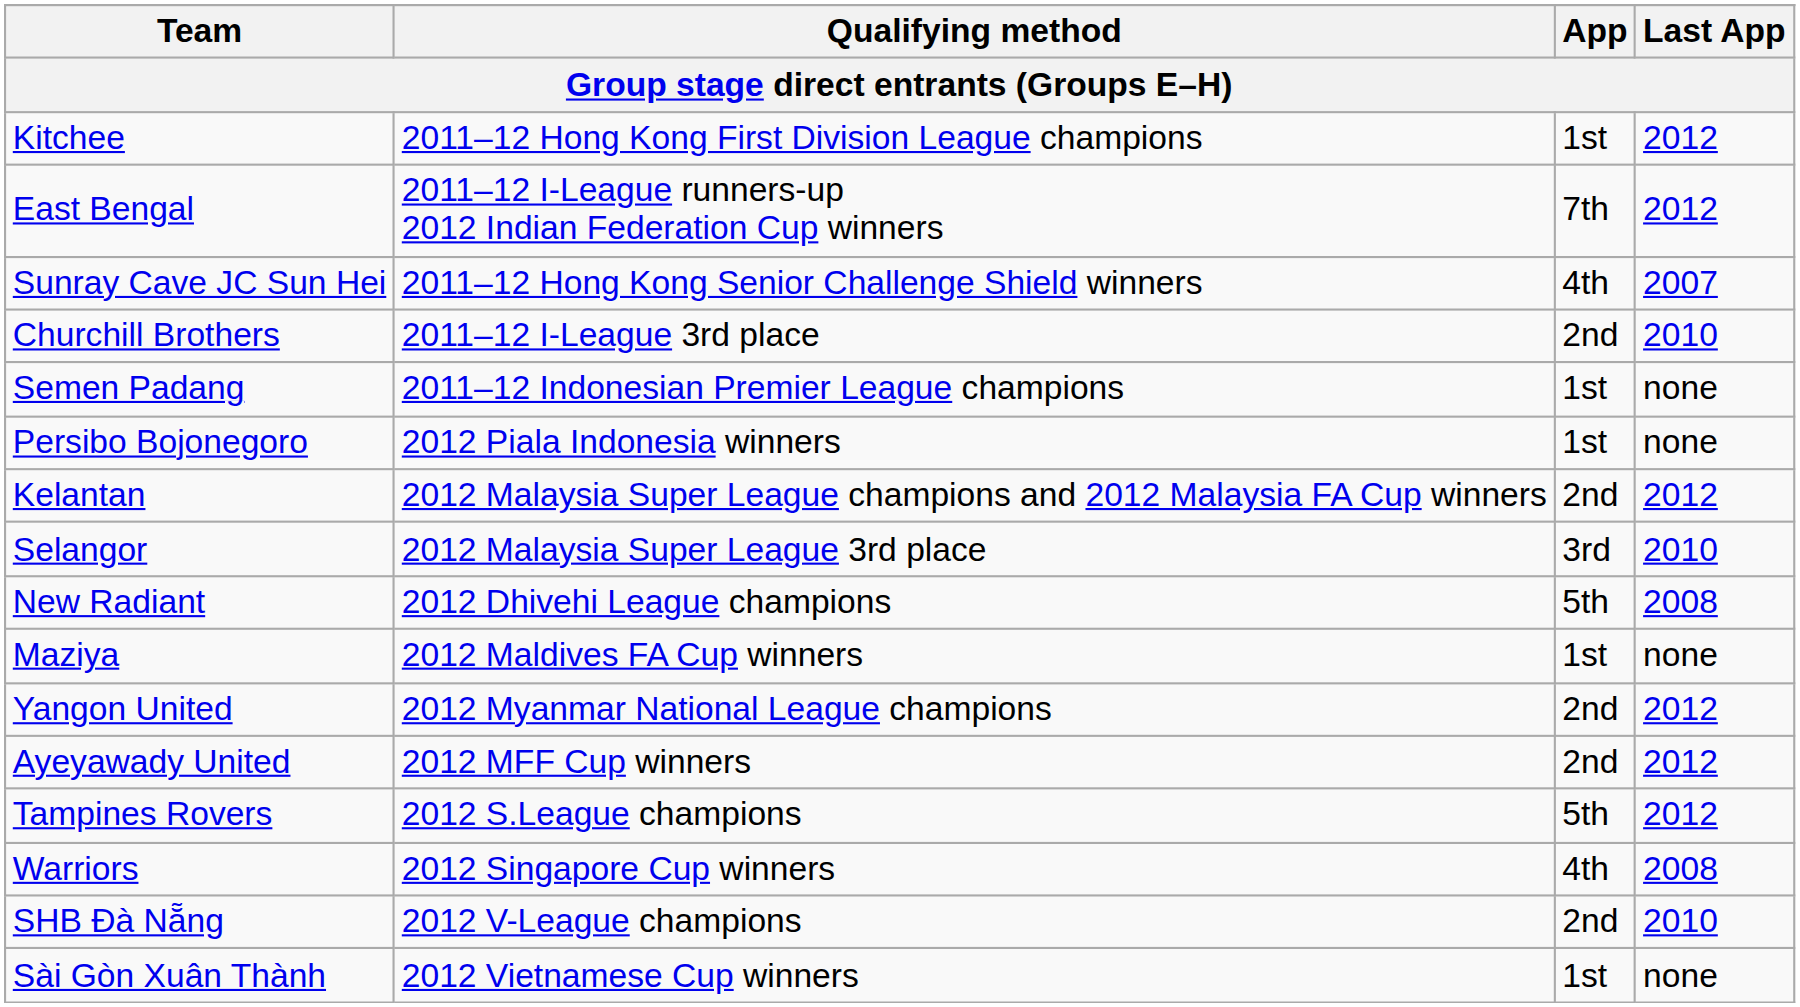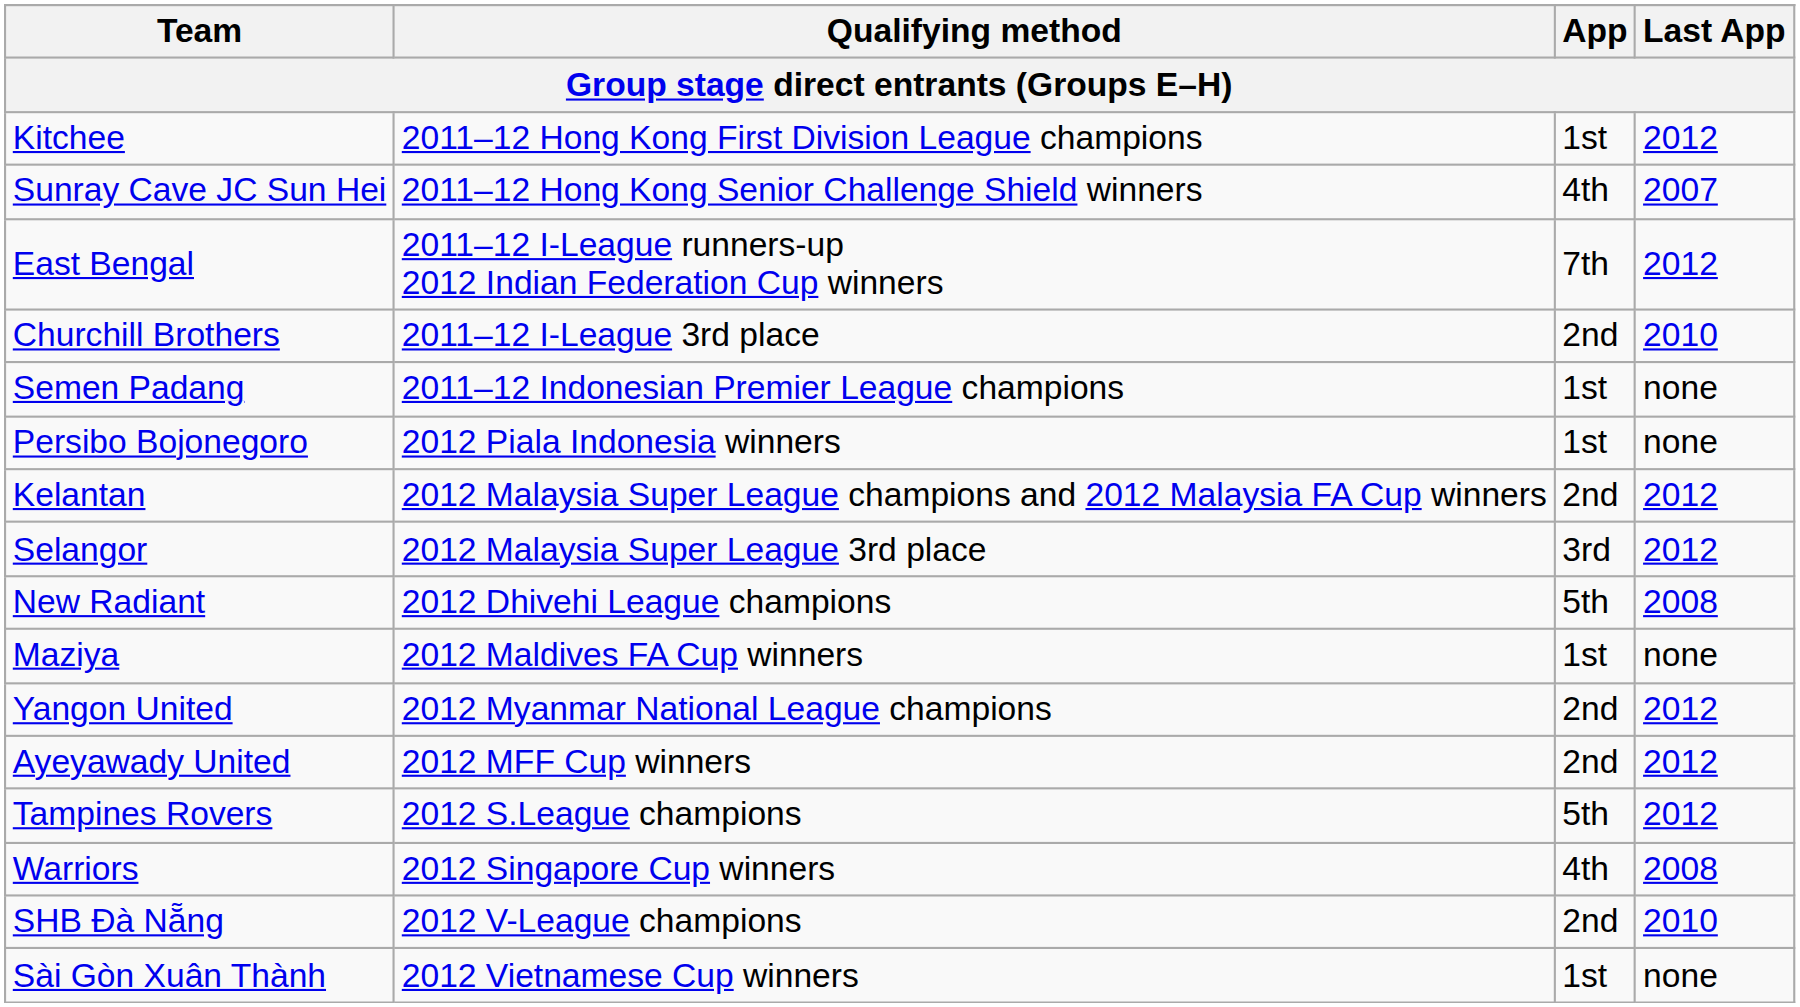rows swapped: Sunray Cave JC Sun Hei <-> East Bengal
Selangor | Last App: 2010 -> 2012
